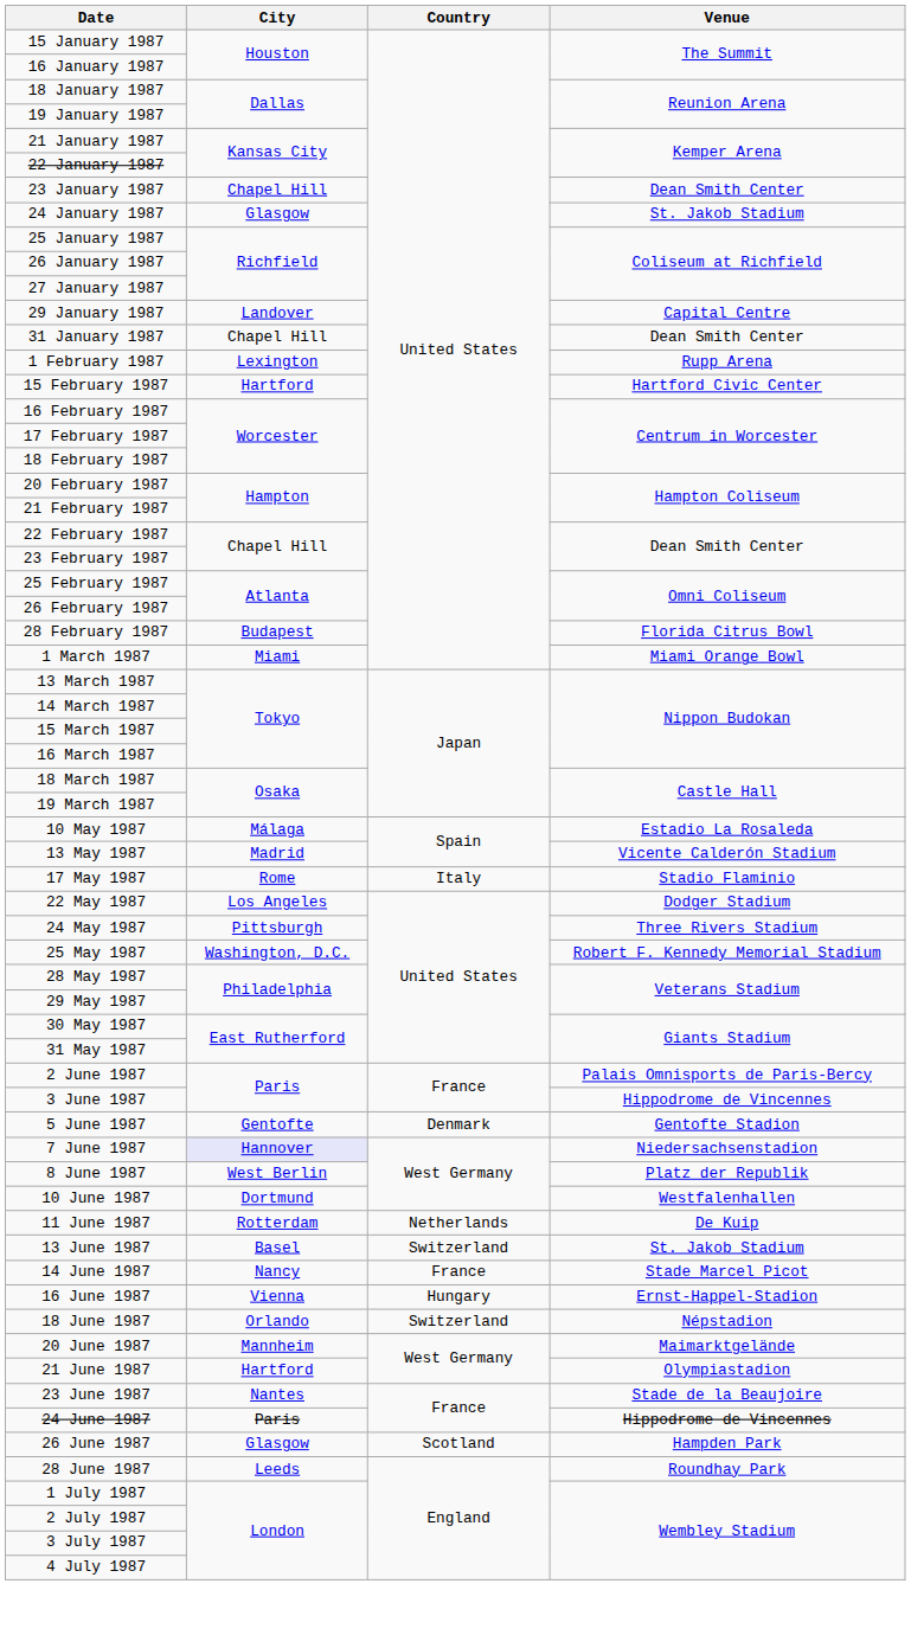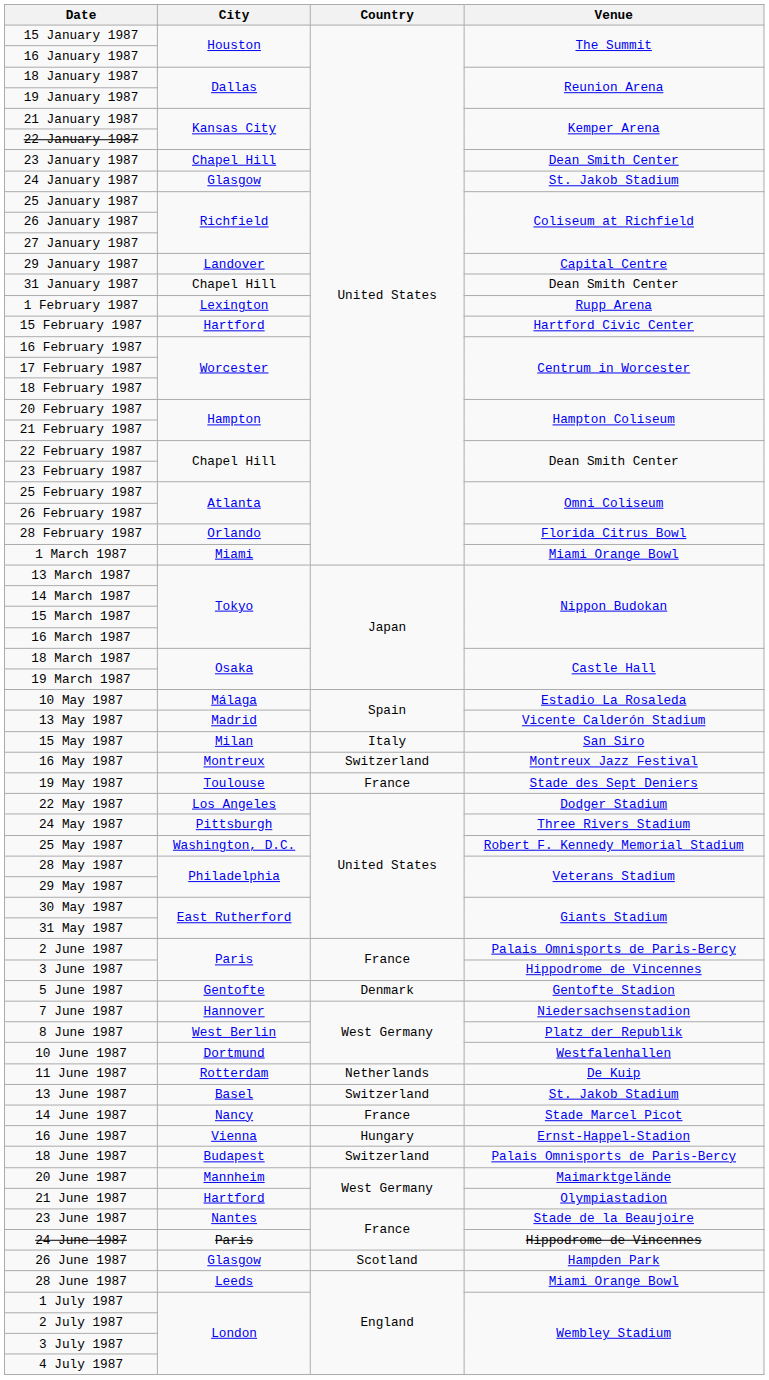28 February 1987 | City: Budapest -> Orlando
+ row: 15 May 1987 | Milan | Italy | San Siro
+ row: 16 May 1987 | Montreux | Switzerland | Montreux Jazz Festival
- row: 17 May 1987 | Rome | Italy | Stadio Flaminio
+ row: 19 May 1987 | Toulouse | France | Stade des Sept Deniers
7 June 1987 | City: lavender background -> no background
18 June 1987 | City: Orlando -> Budapest
18 June 1987 | Venue: Népstadion -> Palais Omnisports de Paris-Bercy
28 June 1987 | Venue: Roundhay Park -> Miami Orange Bowl
